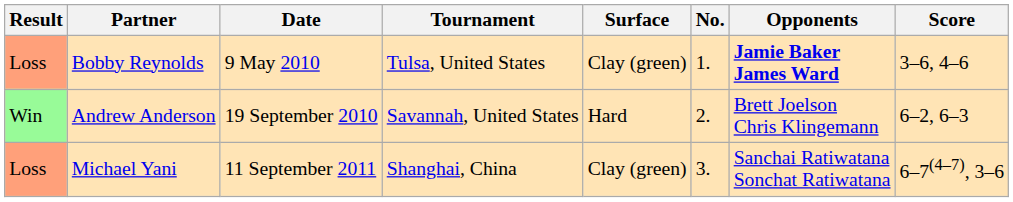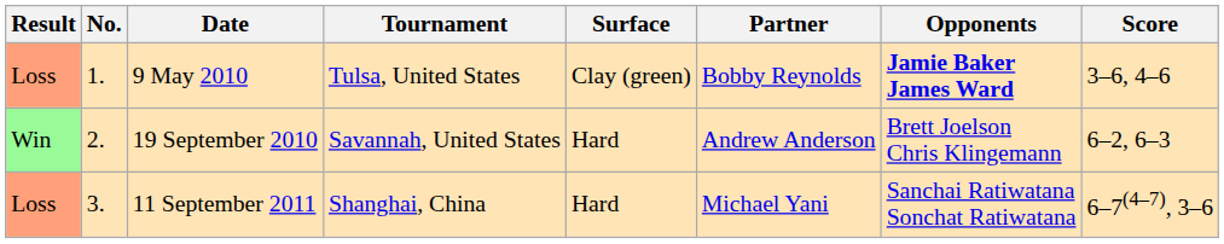columns swapped: No. <-> Partner
11 September 2011 | Surface: Clay (green) -> Hard
